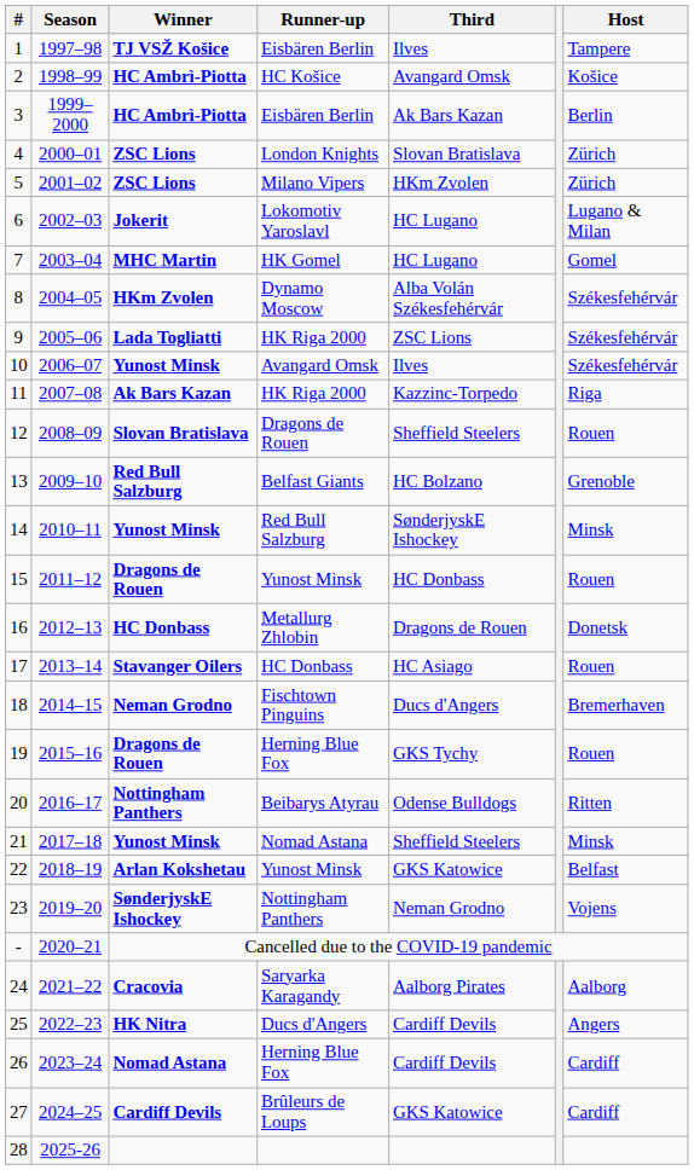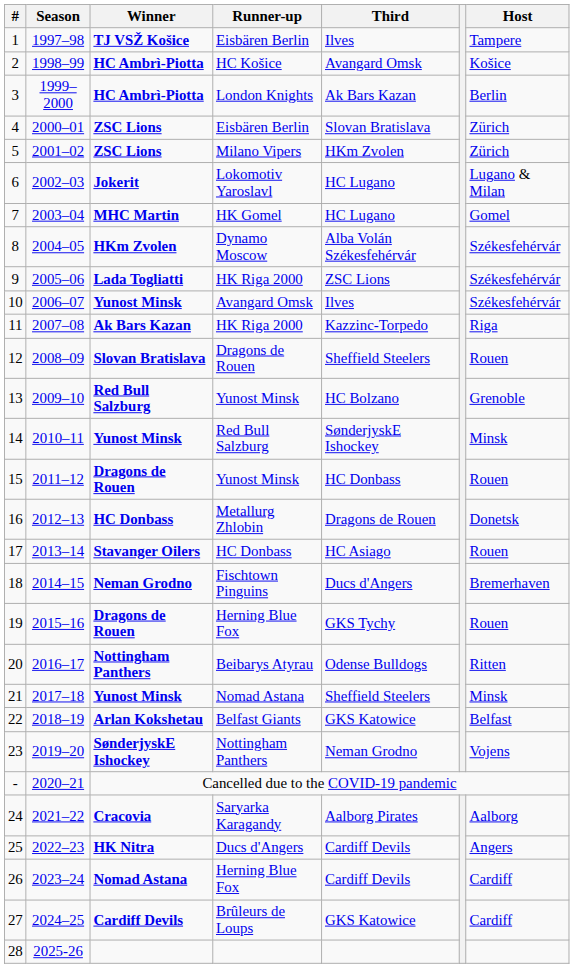3 | Runner-up: Eisbären Berlin -> London Knights
4 | Runner-up: London Knights -> Eisbären Berlin
13 | Runner-up: Belfast Giants -> Yunost Minsk
22 | Runner-up: Yunost Minsk -> Belfast Giants
